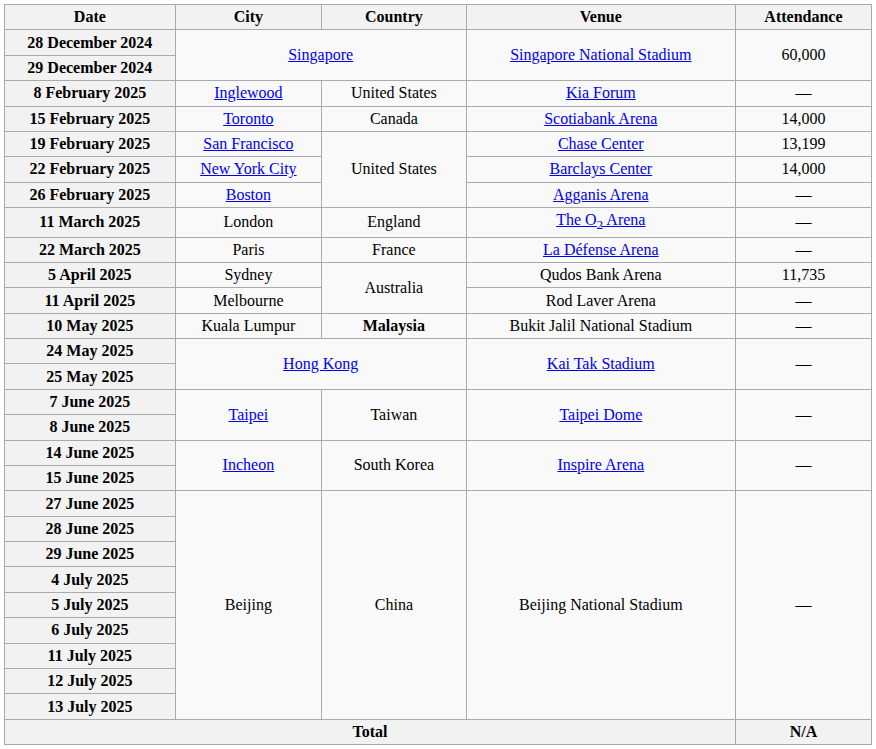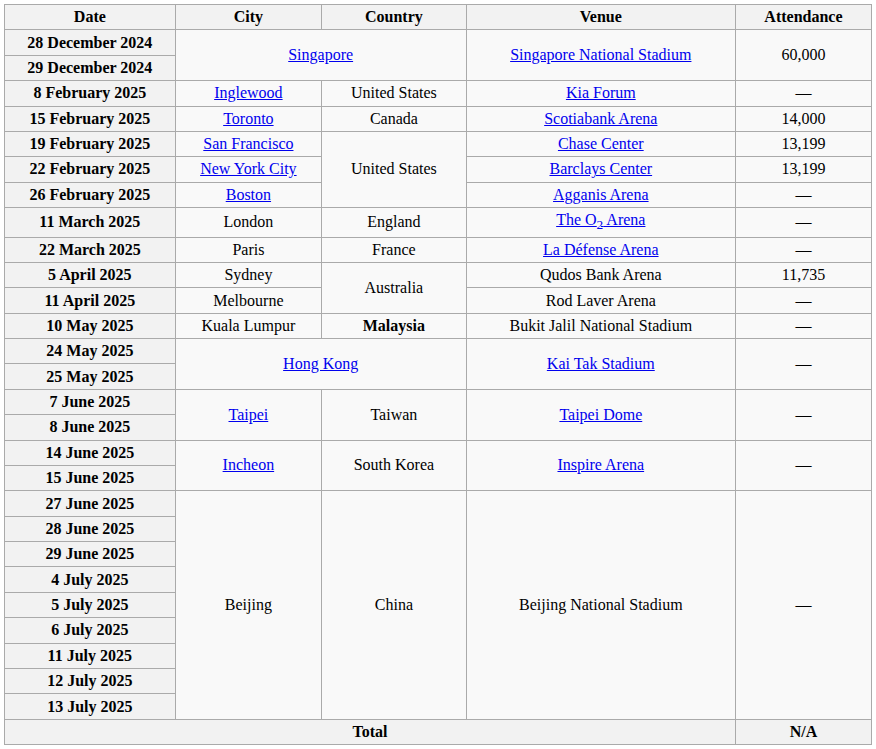22 February 2025 | Attendance: 14,000 -> 13,199
